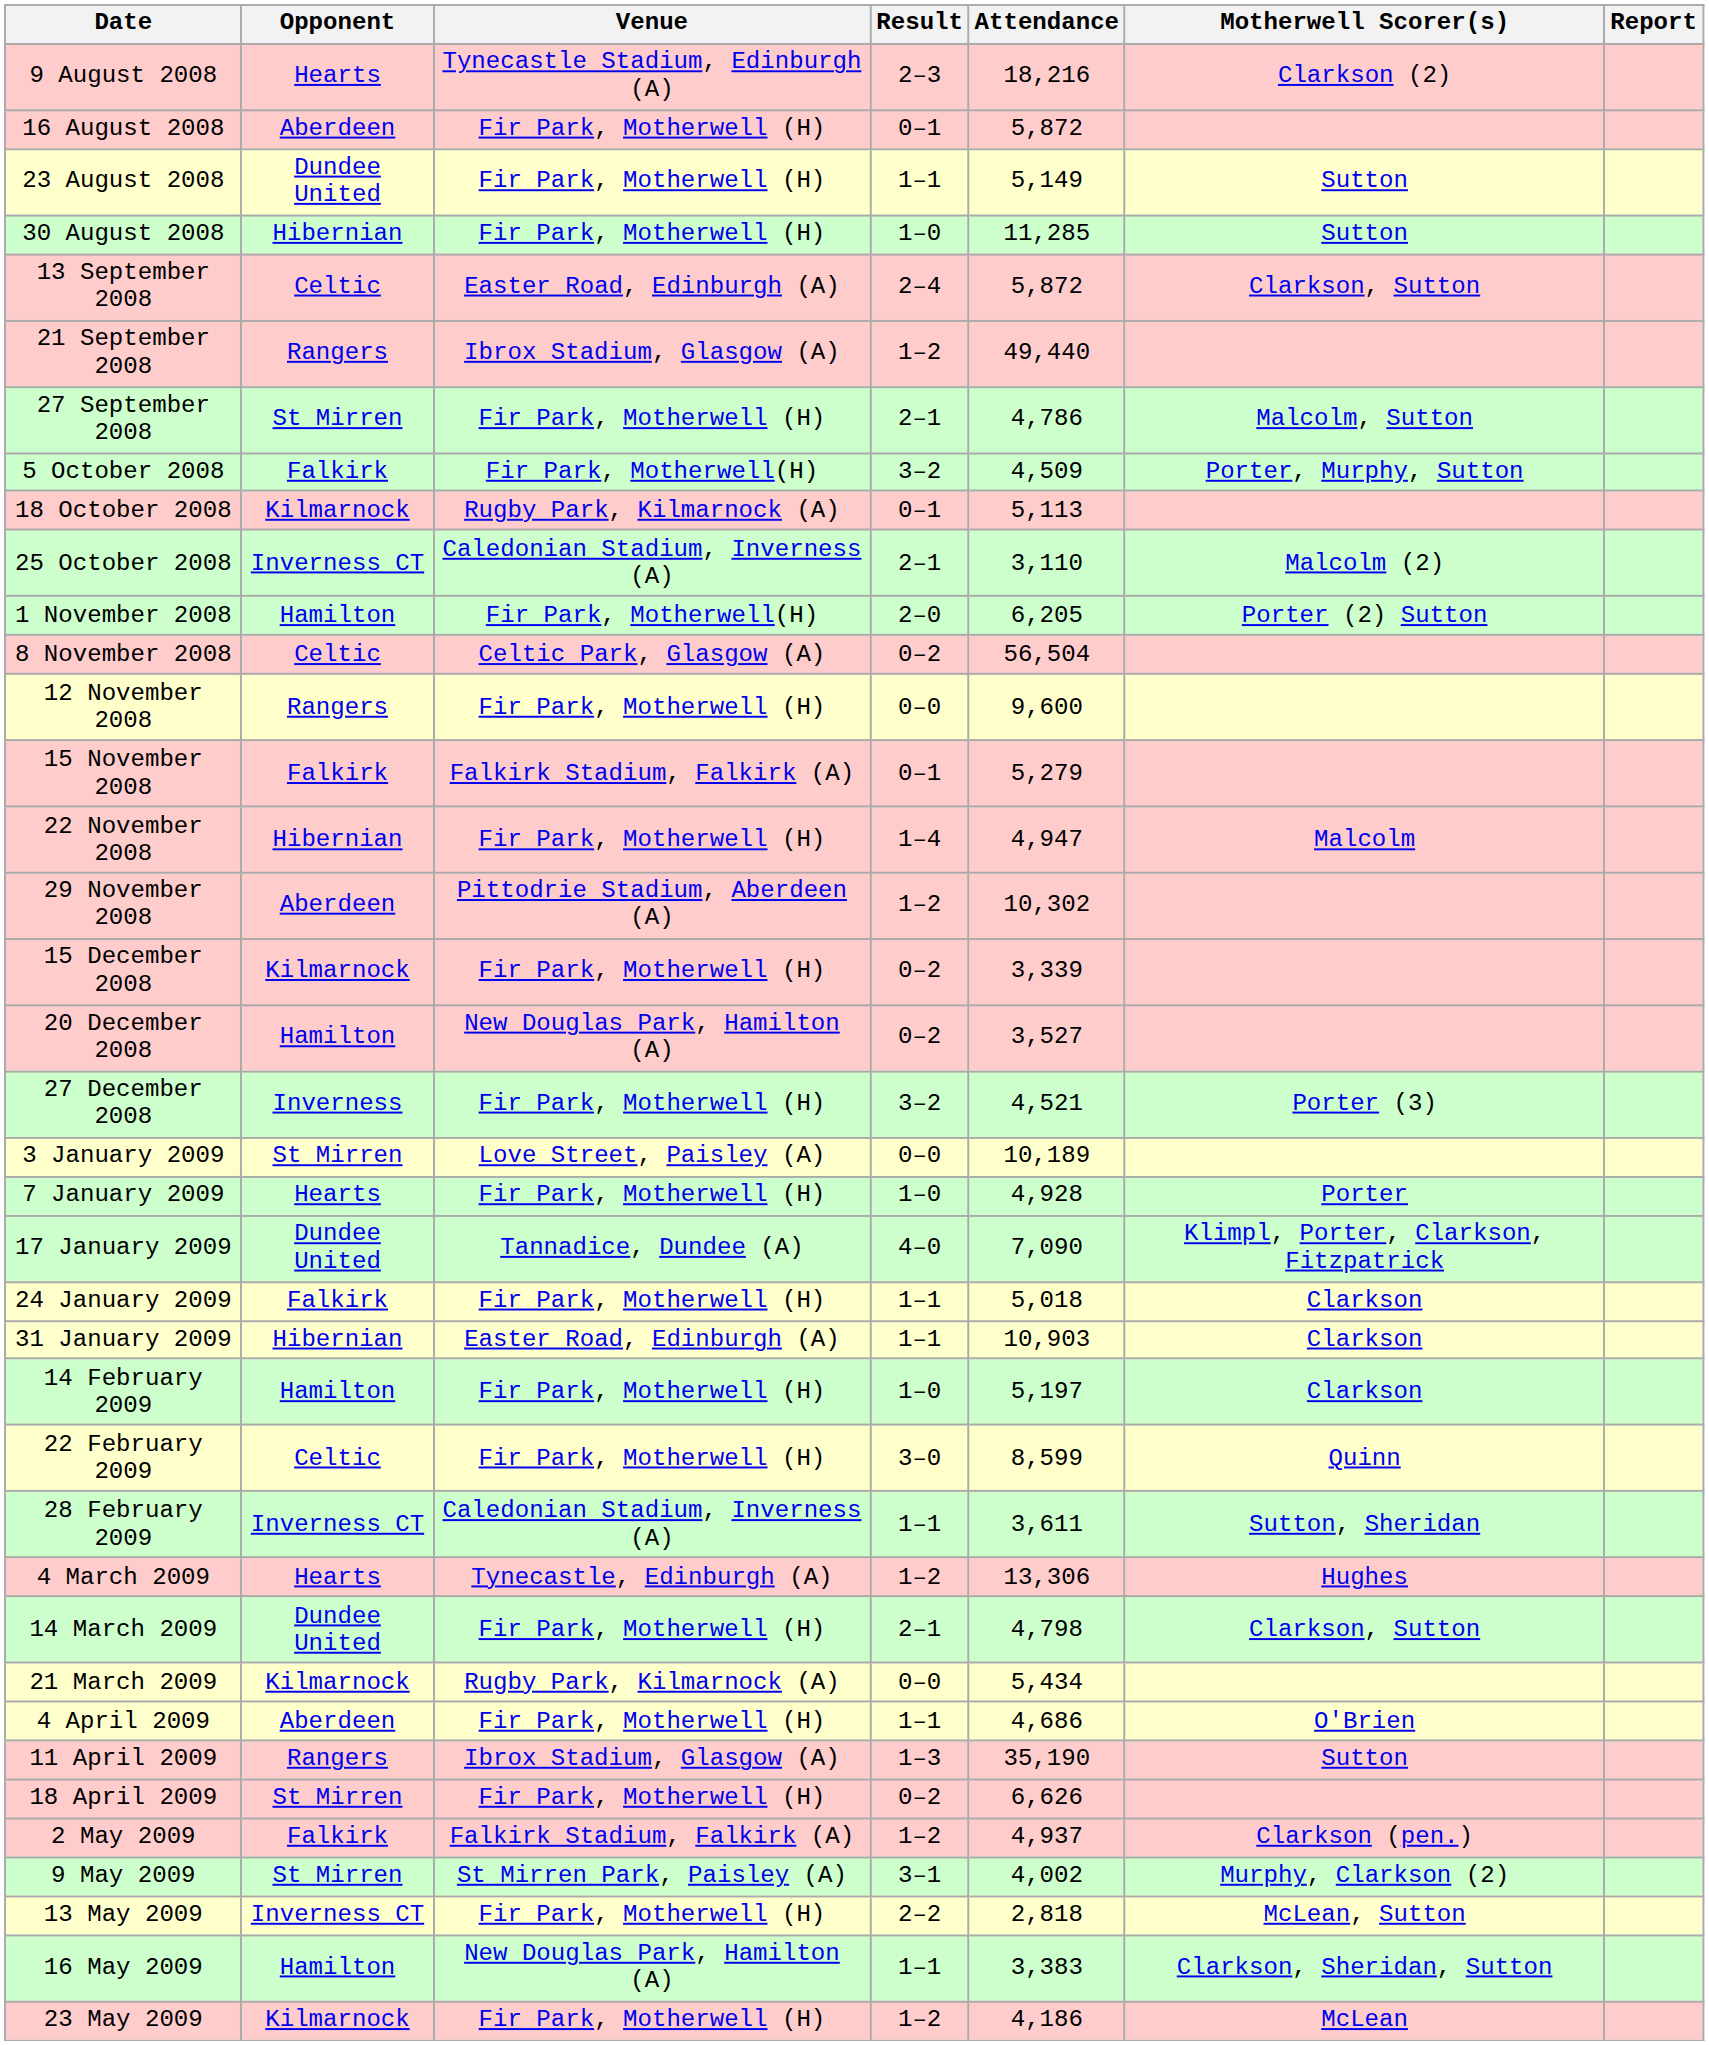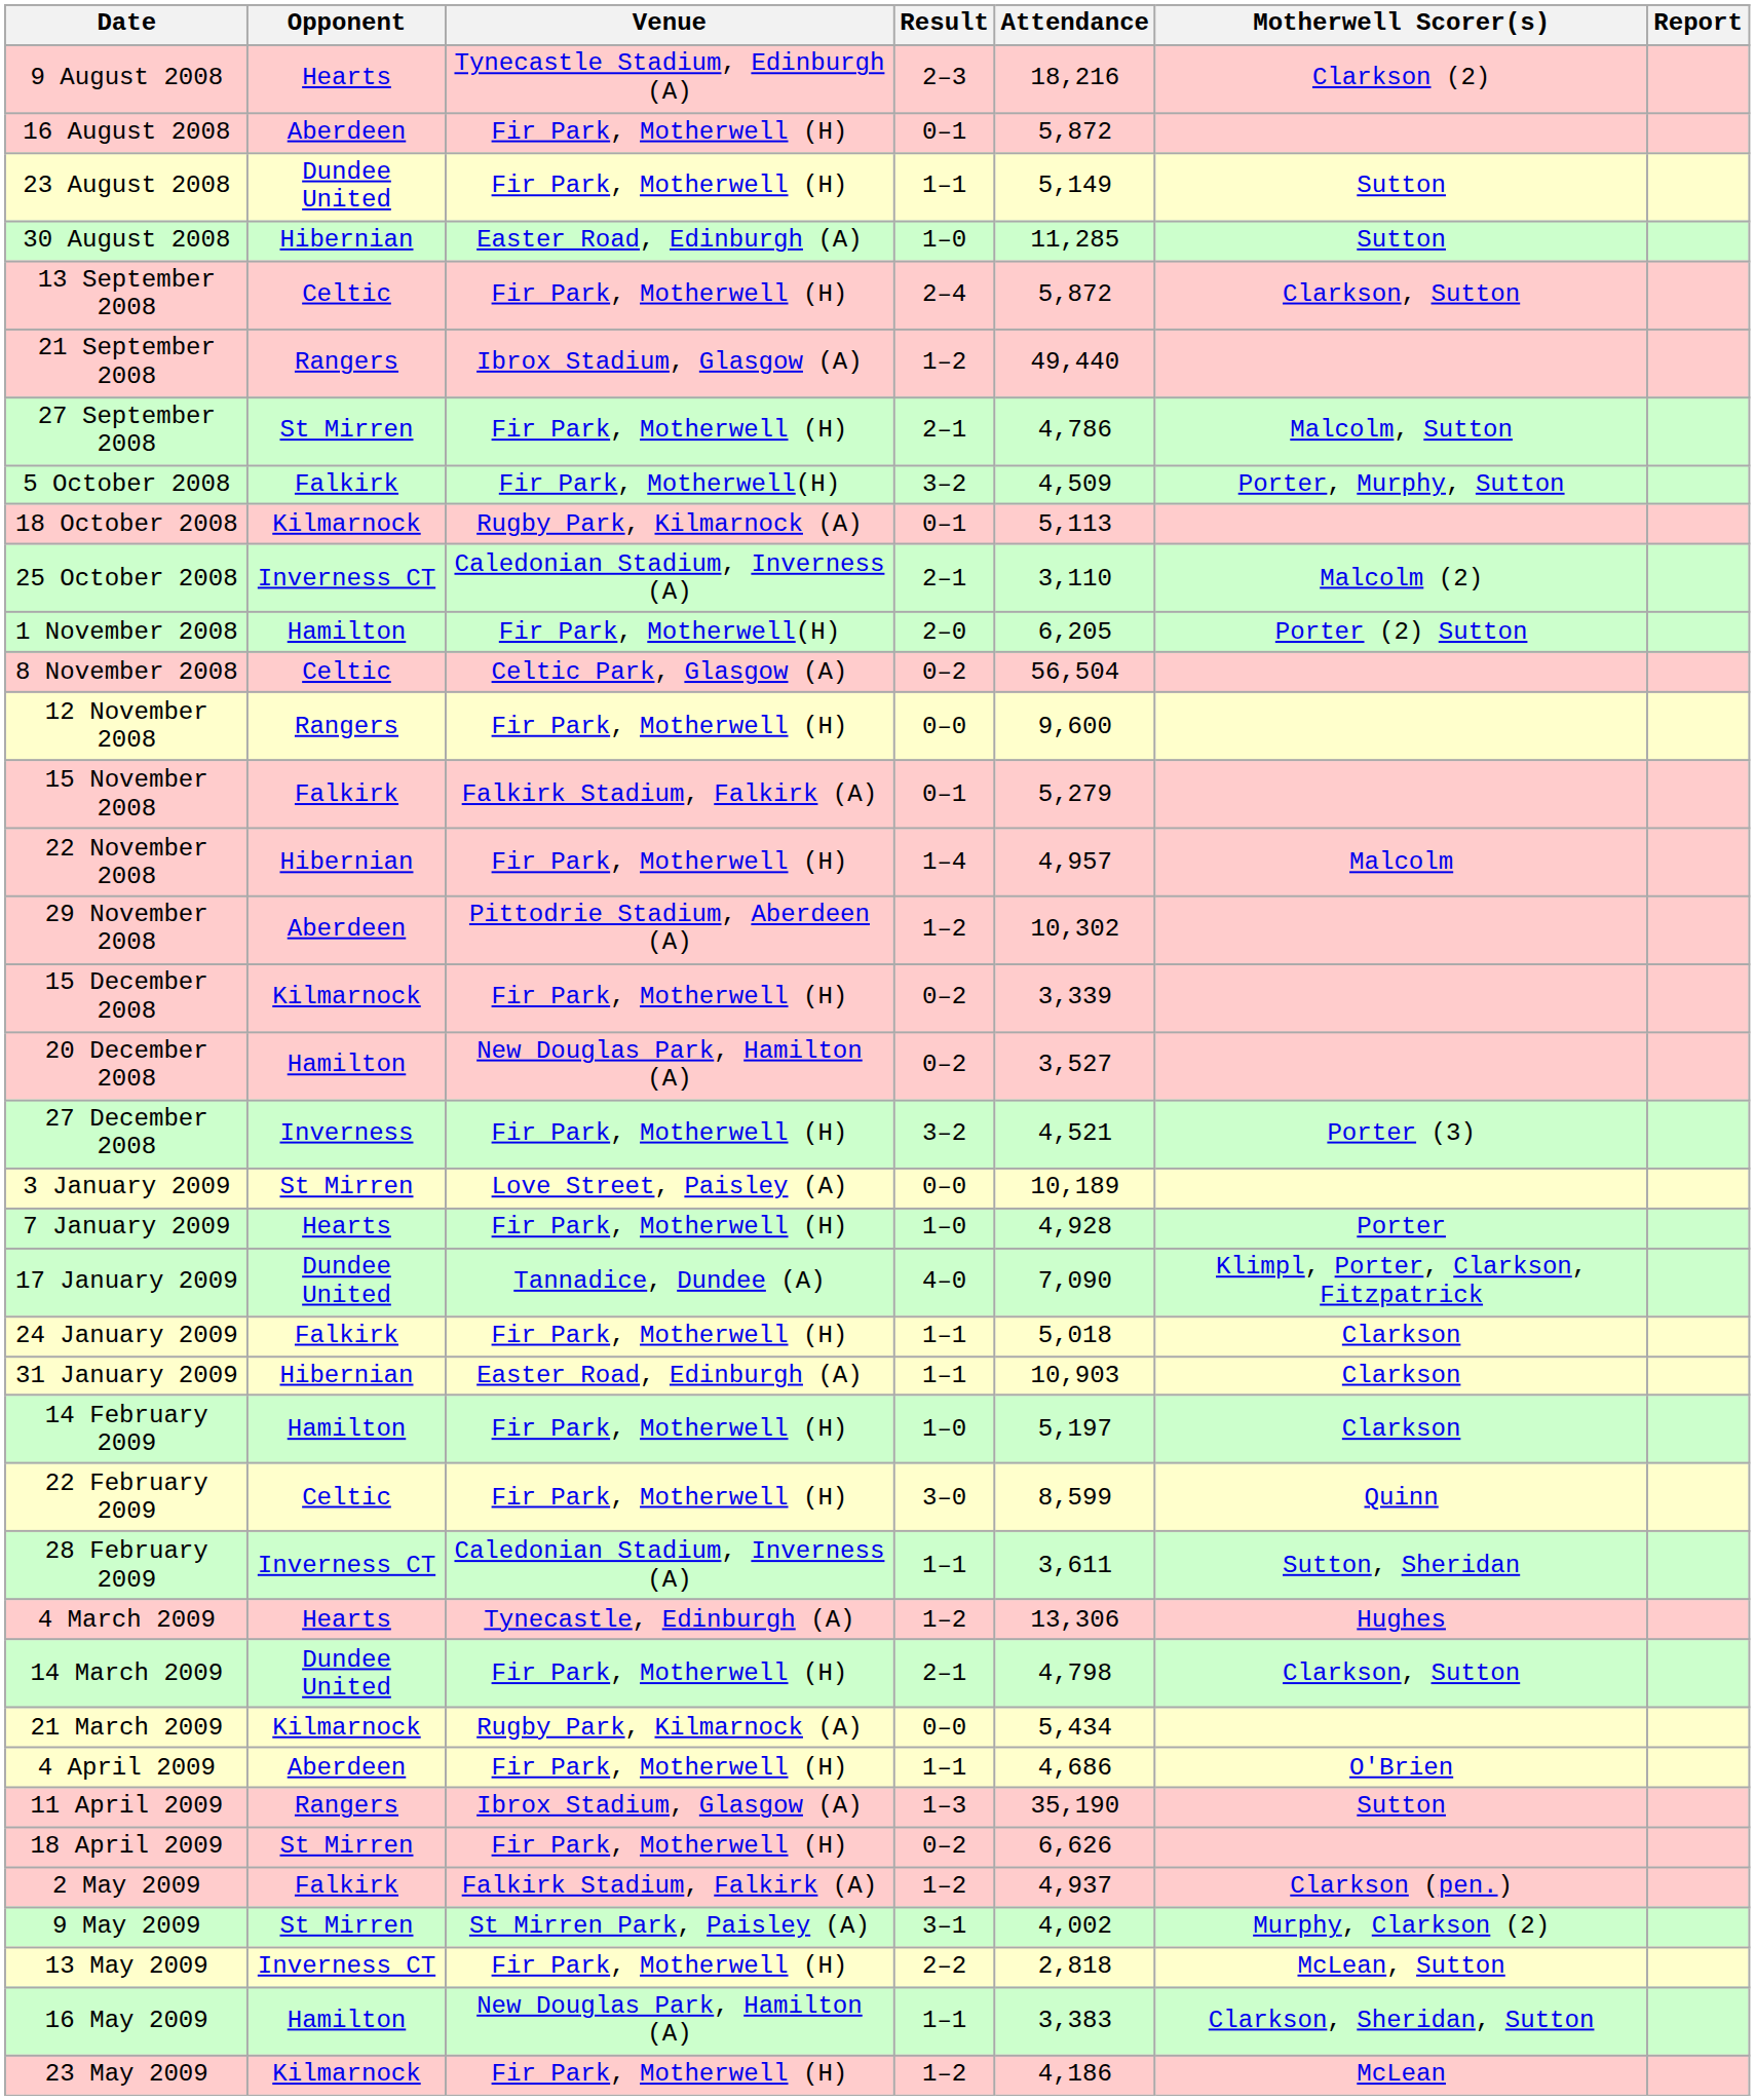30 August 2008 | Venue: Fir Park, Motherwell (H) -> Easter Road, Edinburgh (A)
13 September 2008 | Venue: Easter Road, Edinburgh (A) -> Fir Park, Motherwell (H)
22 November 2008 | Attendance: 4,947 -> 4,957
